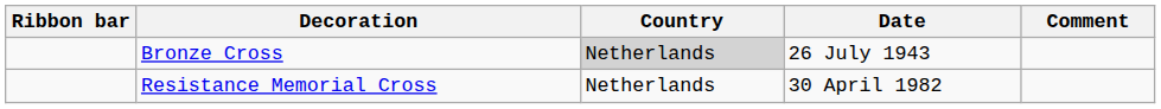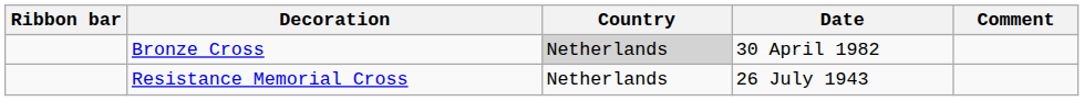Bronze Cross | Date: 26 July 1943 -> 30 April 1982
Resistance Memorial Cross | Date: 30 April 1982 -> 26 July 1943
